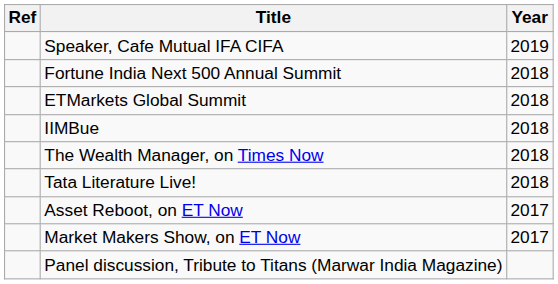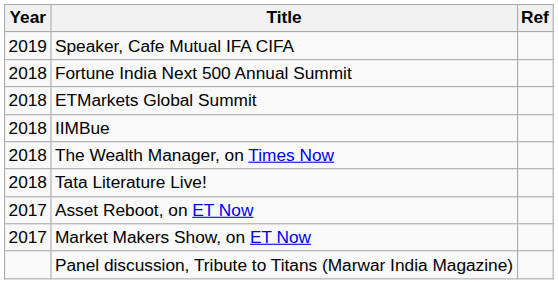columns swapped: Year <-> Ref
